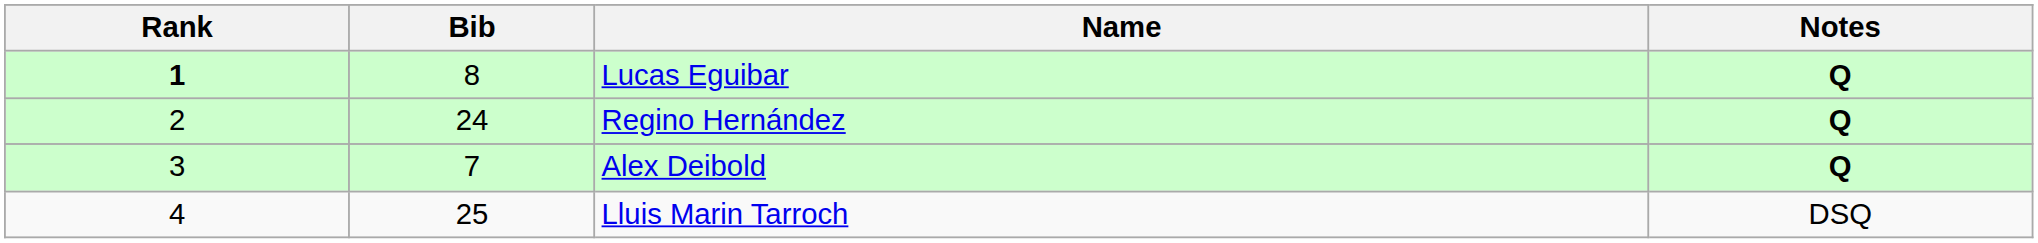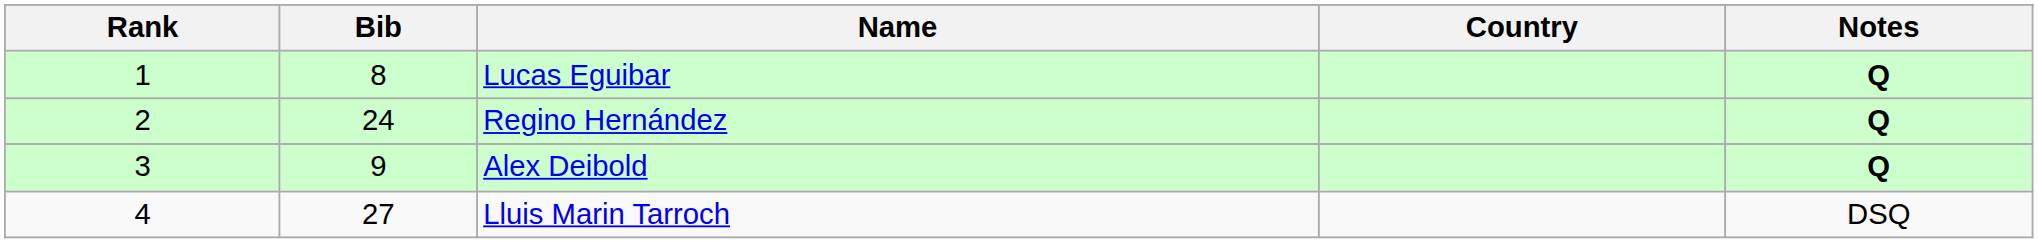+ column: Country
Lucas Eguibar | Rank: bold -> normal
Alex Deibold | Bib: 7 -> 9
Lluis Marin Tarroch | Bib: 25 -> 27
